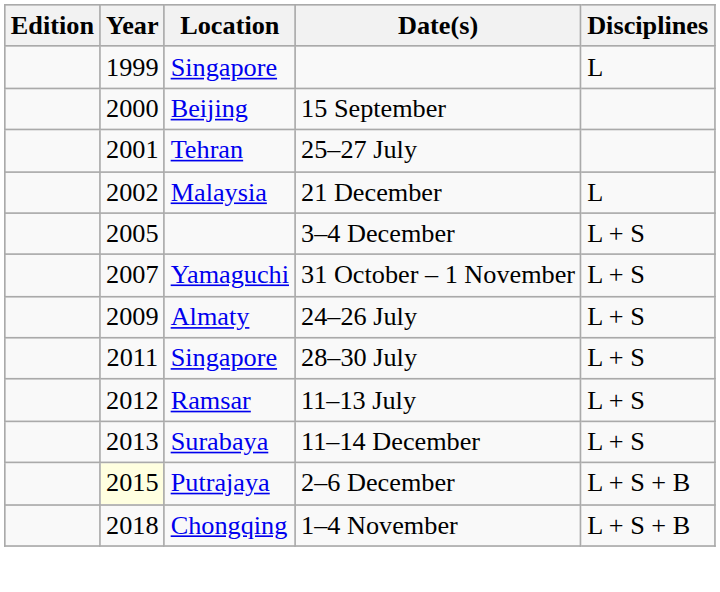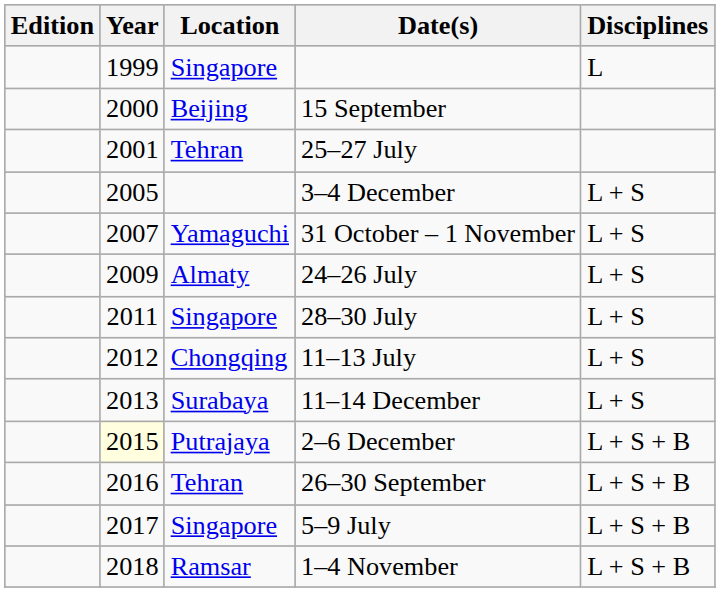- row: 2002 | Malaysia | 21 December | L
11–13 July | Location: Ramsar -> Chongqing
+ row: 2016 | Tehran | 26–30 September | L + S + B
+ row: 2017 | Singapore | 5–9 July | L + S + B
1–4 November | Location: Chongqing -> Ramsar
